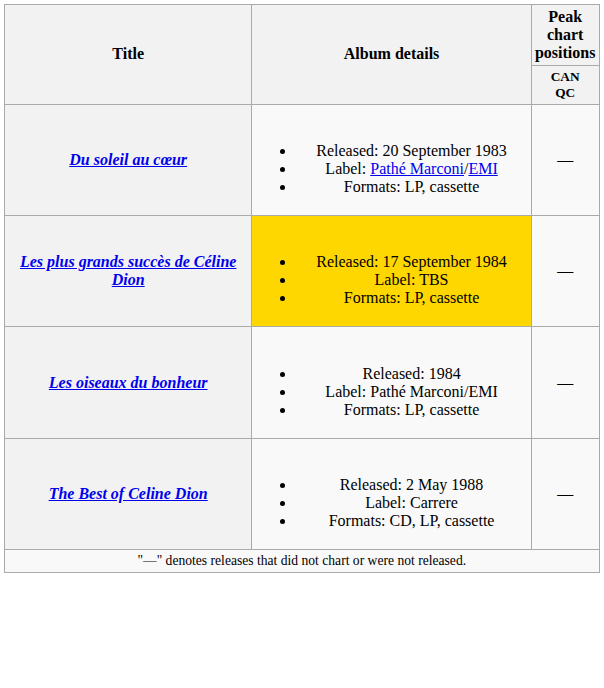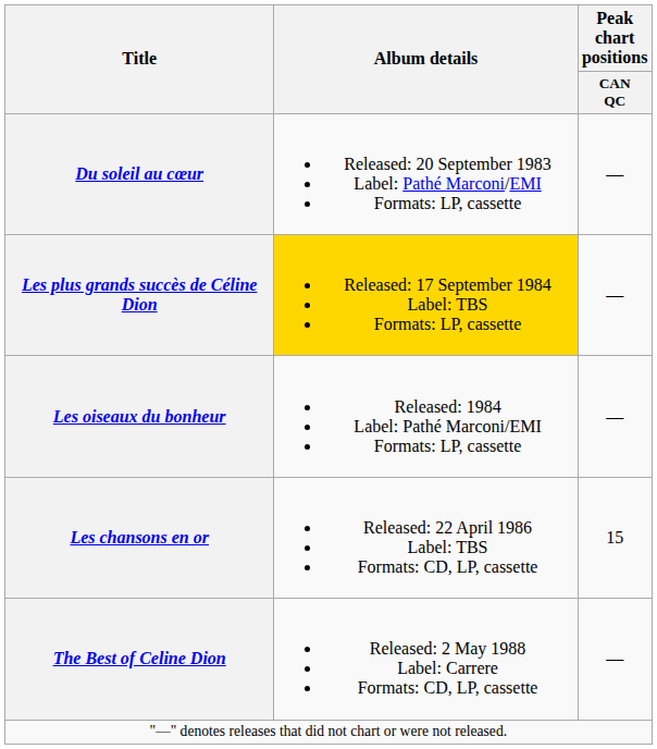+ row: Les chansons en or | Released: 22 April 1986 Label: TBS Formats: CD, LP, cassette | 15
